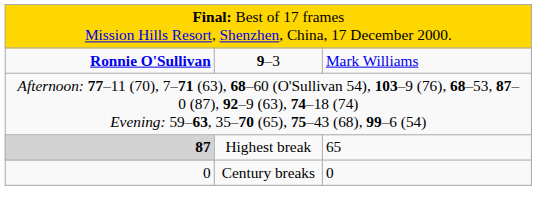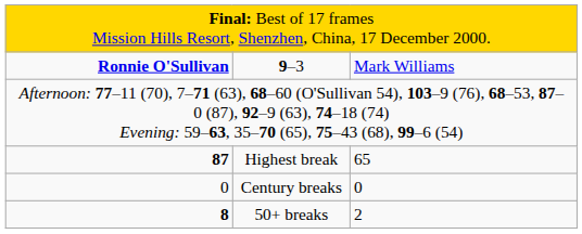Highest break | column 1: lightgrey background -> no background
+ row: 8 | 50+ breaks | 2
